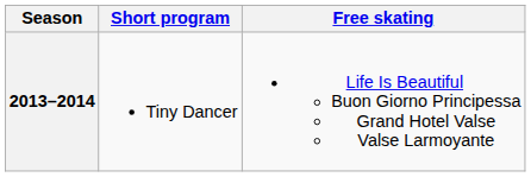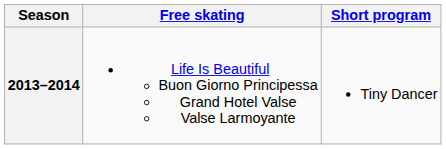columns swapped: Short program <-> Free skating
